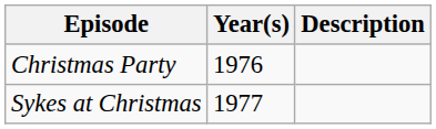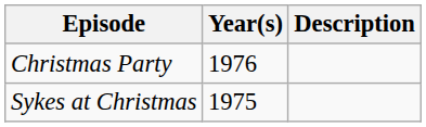Sykes at Christmas | Year(s): 1977 -> 1975
